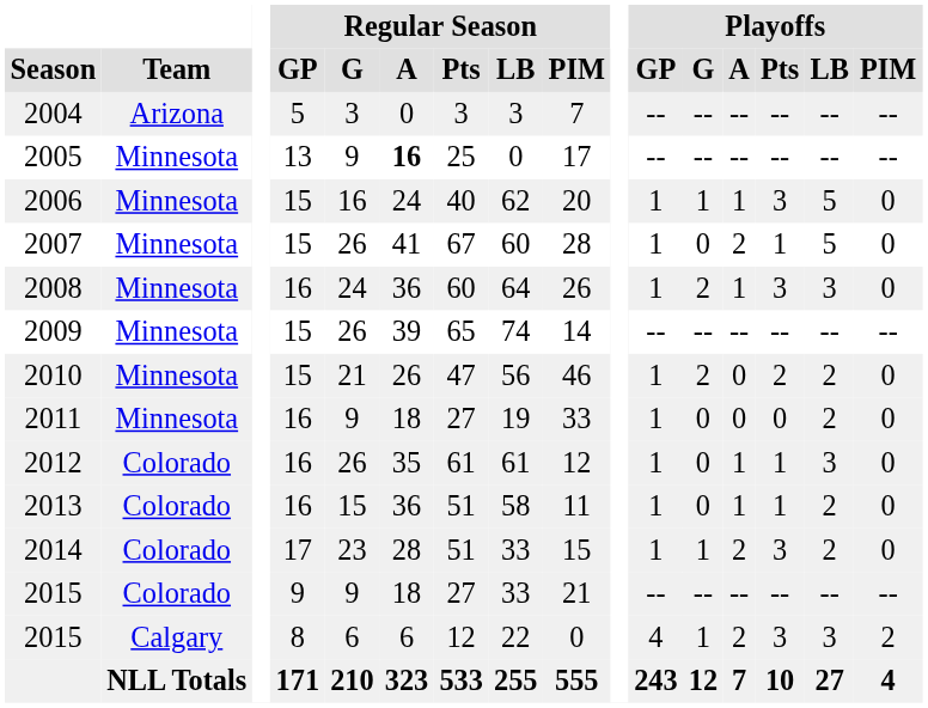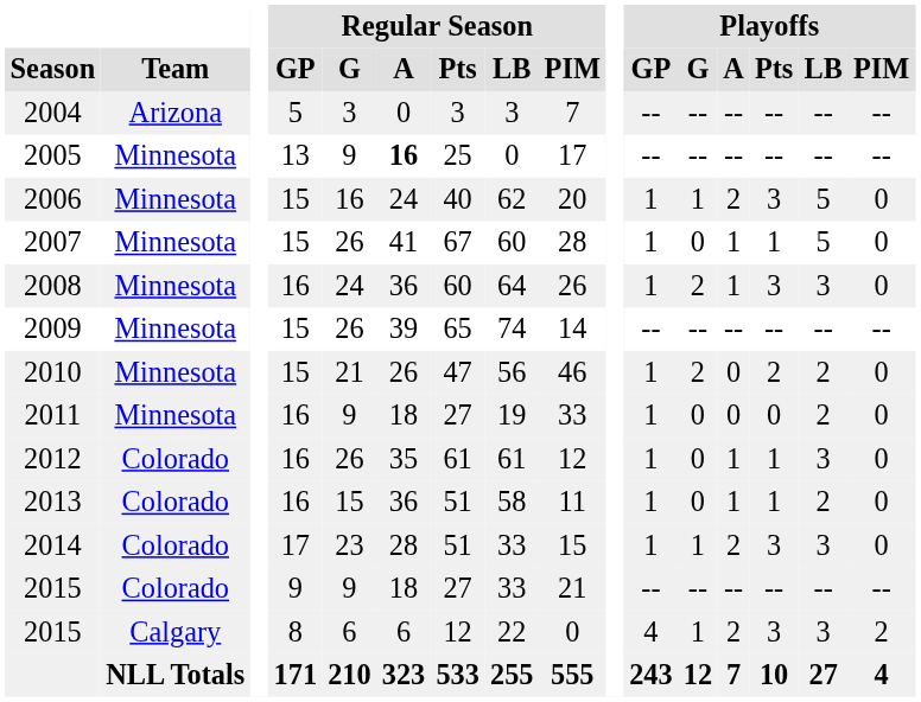2006 | Playoffs / A: 1 -> 2
2007 | Playoffs / A: 2 -> 1
2014 | Playoffs / LB: 2 -> 3
